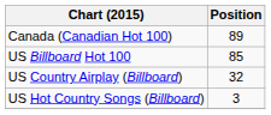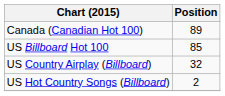US Hot Country Songs (Billboard) | Position: 3 -> 2
